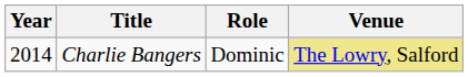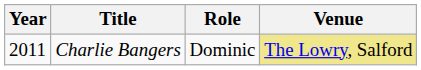Charlie Bangers | Year: 2014 -> 2011
